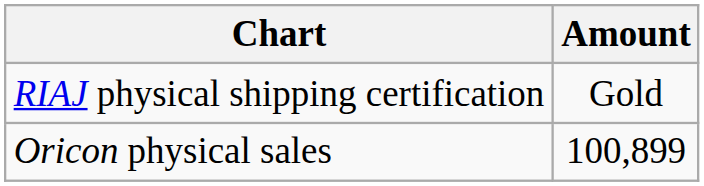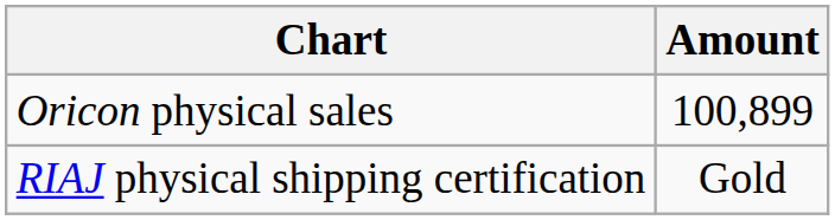rows swapped: Oricon physical sales <-> RIAJ physical shipping certification
